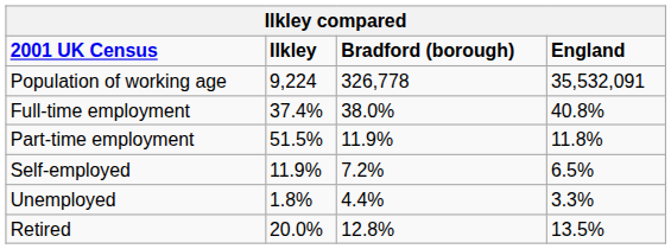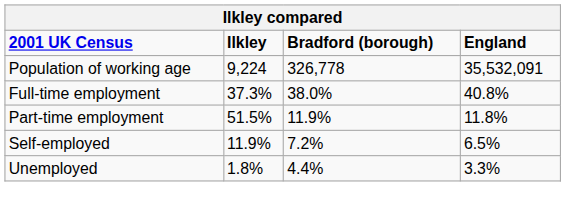Full-time employment | Ilkley: 37.4% -> 37.3%
- row: Retired | 20.0% | 12.8% | 13.5%
